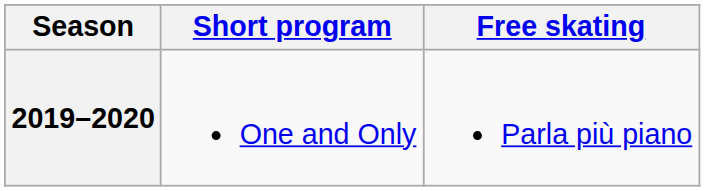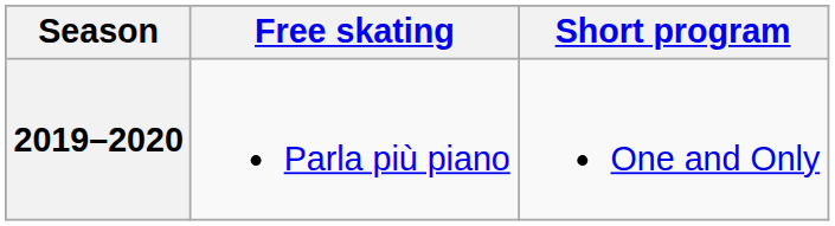columns swapped: Short program <-> Free skating
